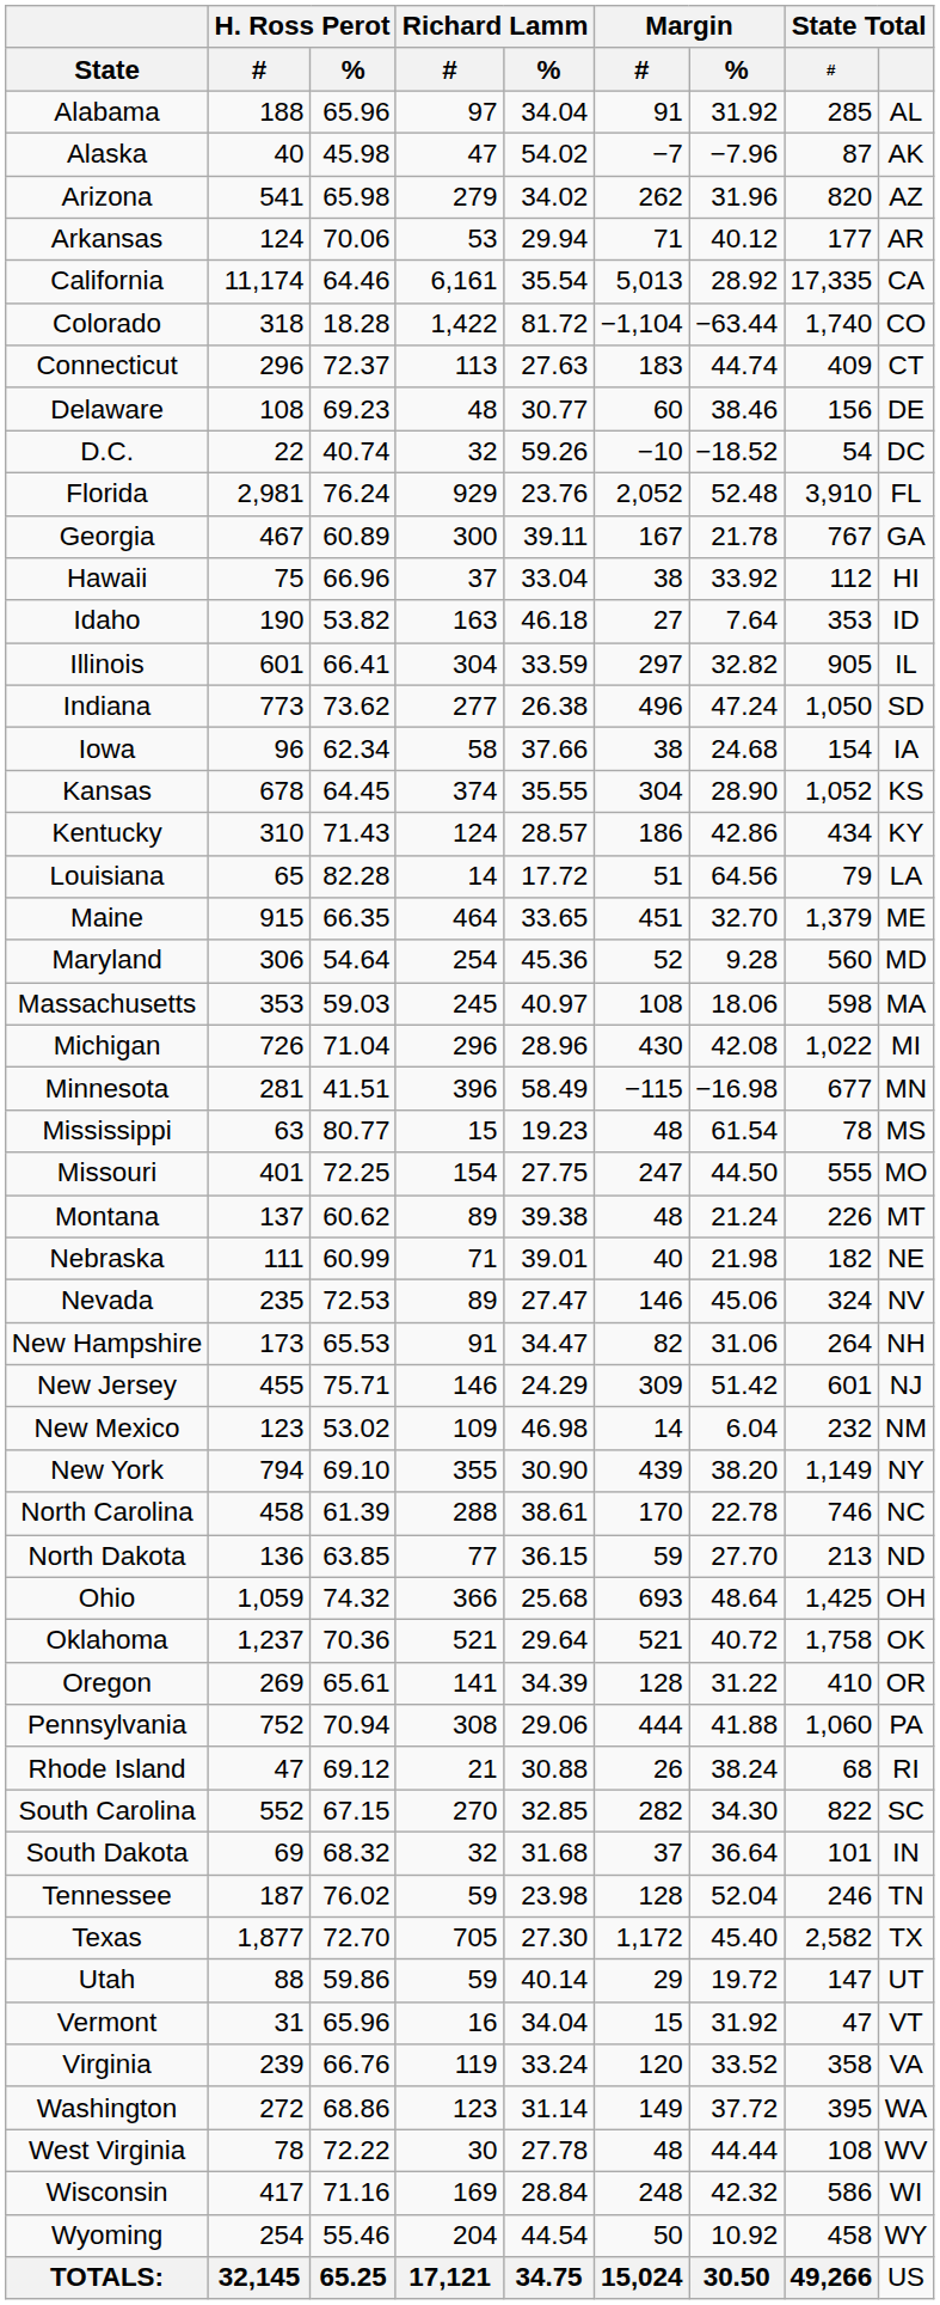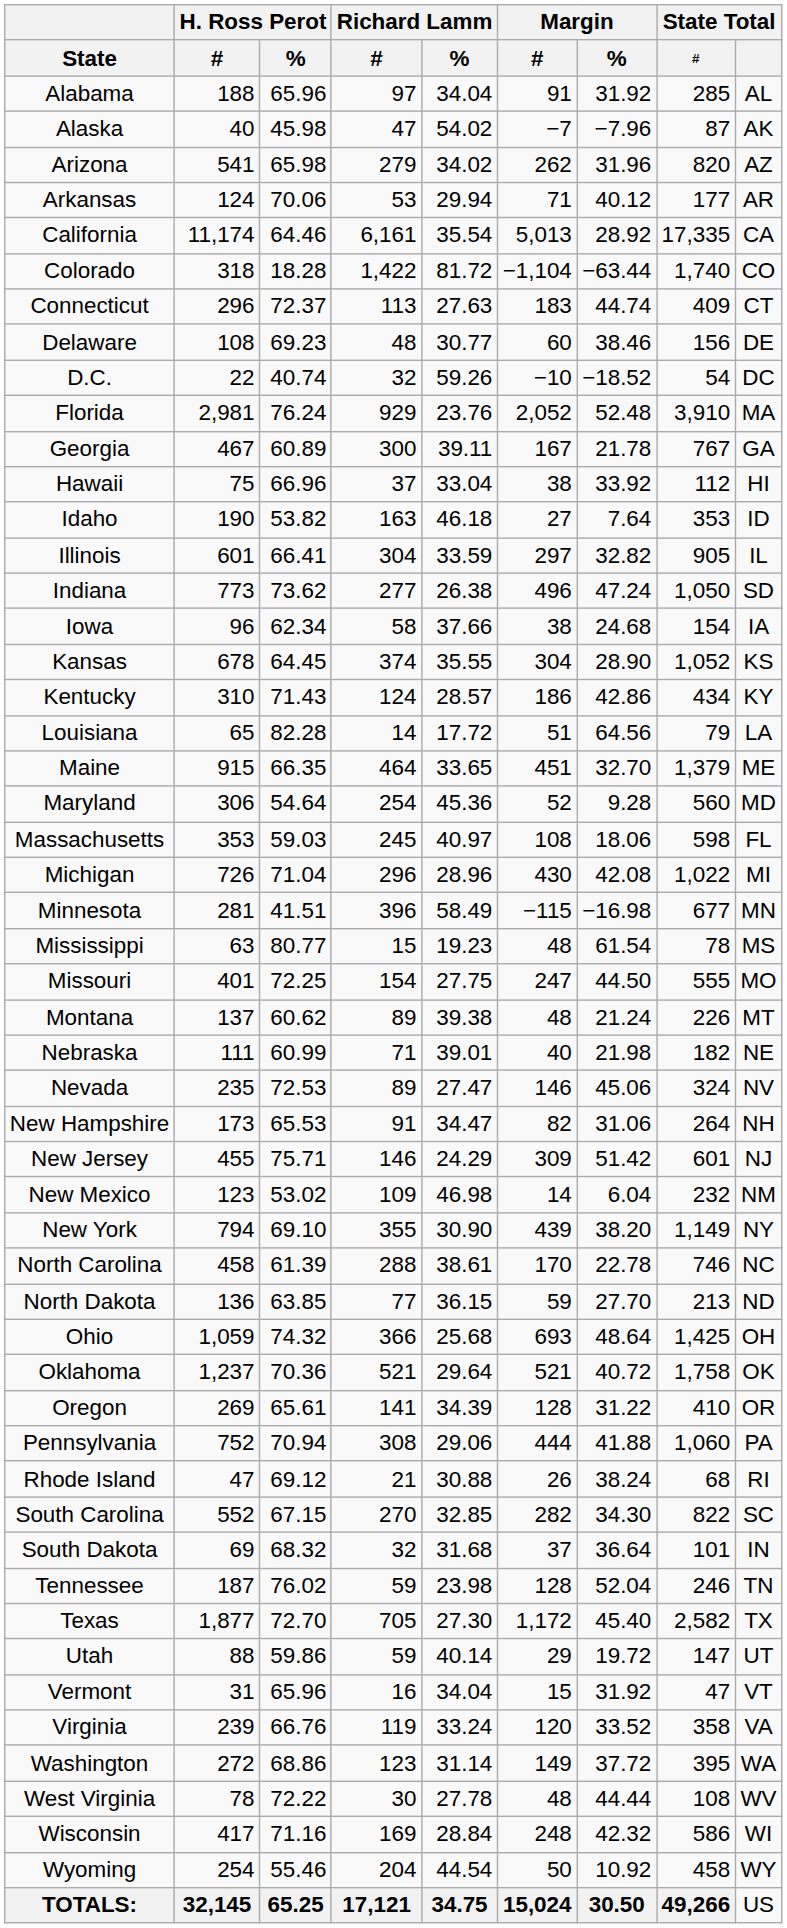Florida | State Total: FL -> MA
Massachusetts | State Total: MA -> FL
